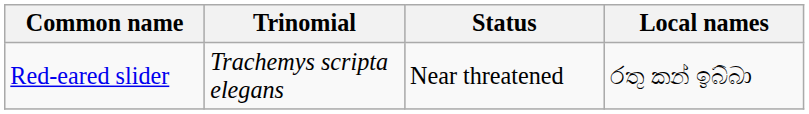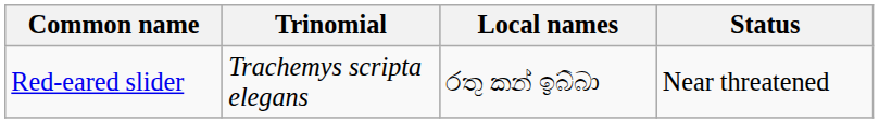columns swapped: Local names <-> Status
